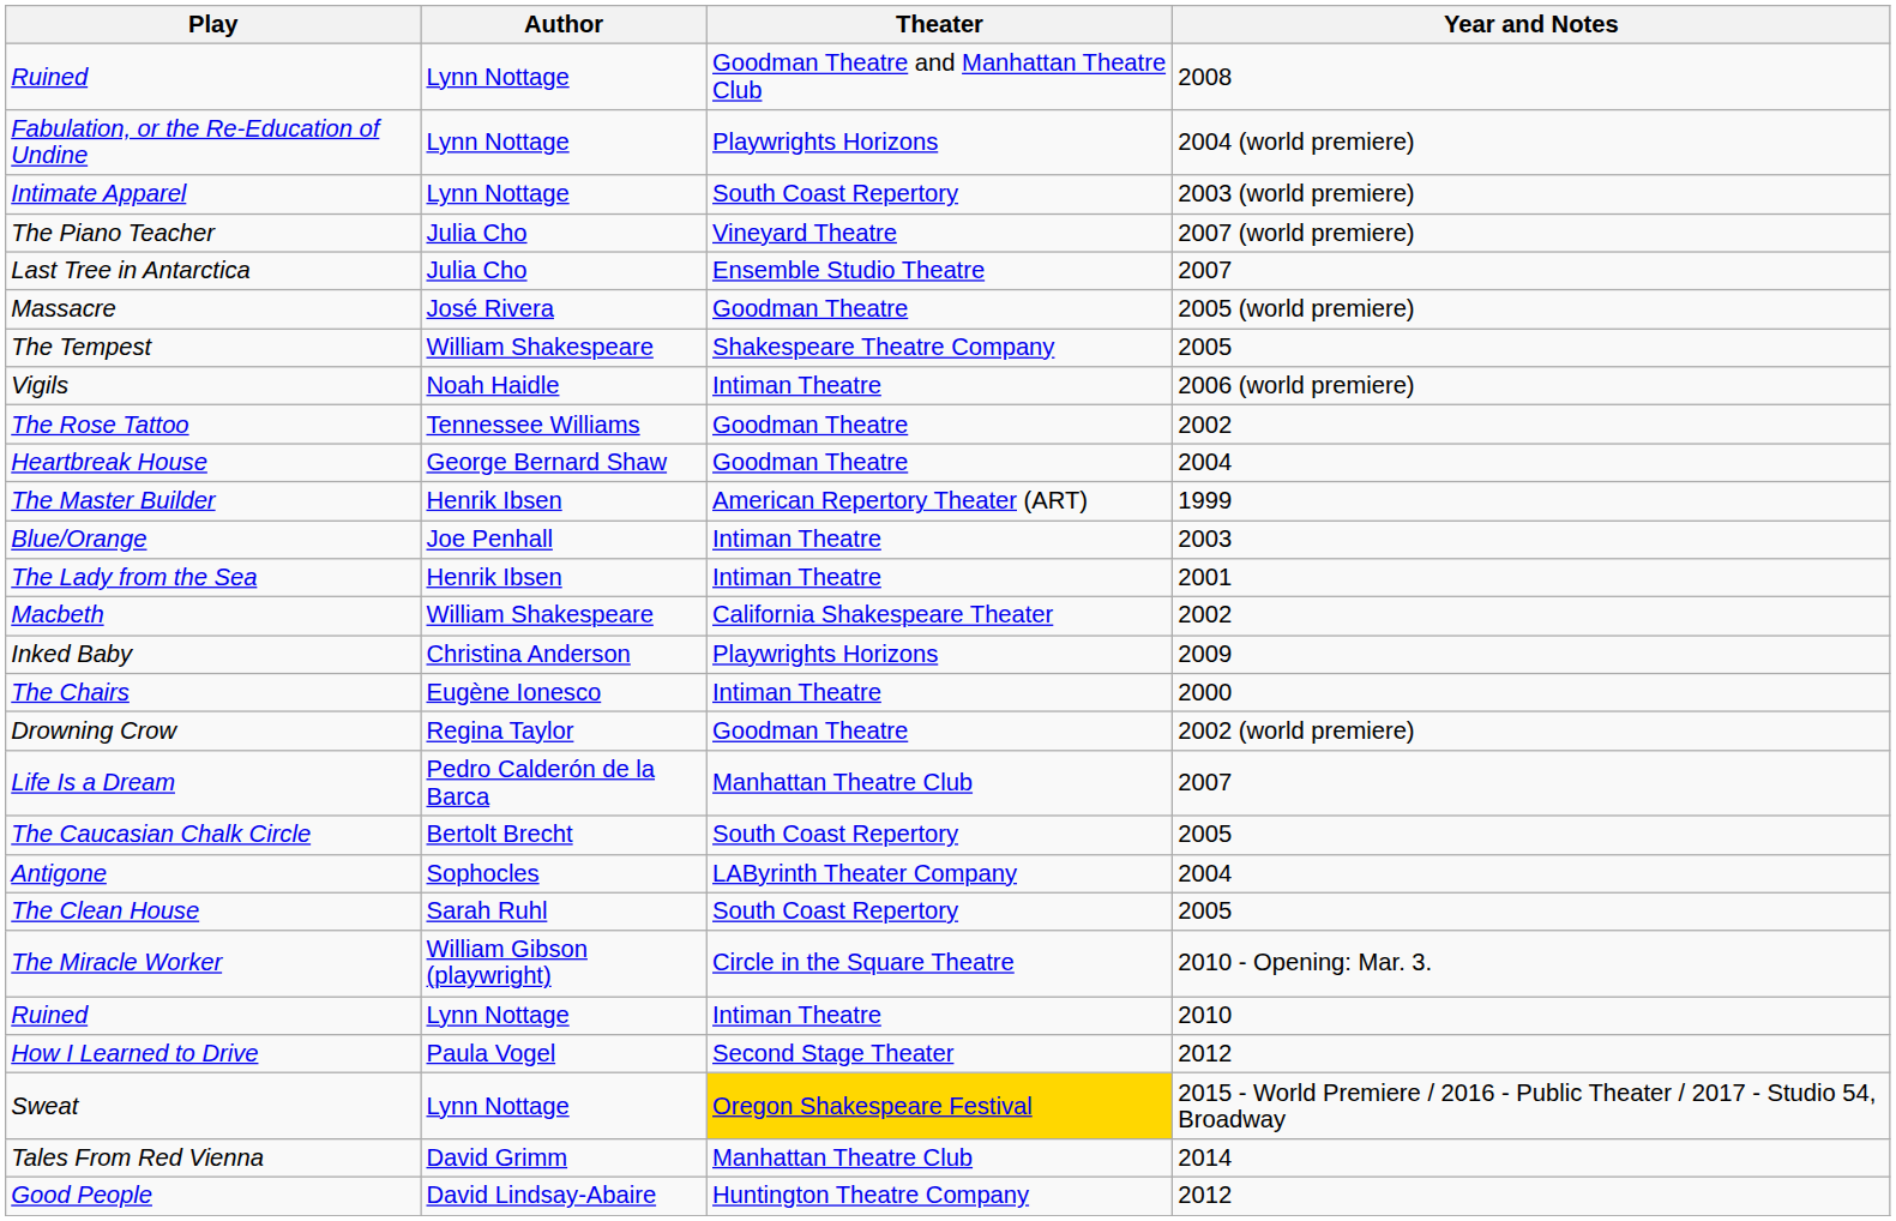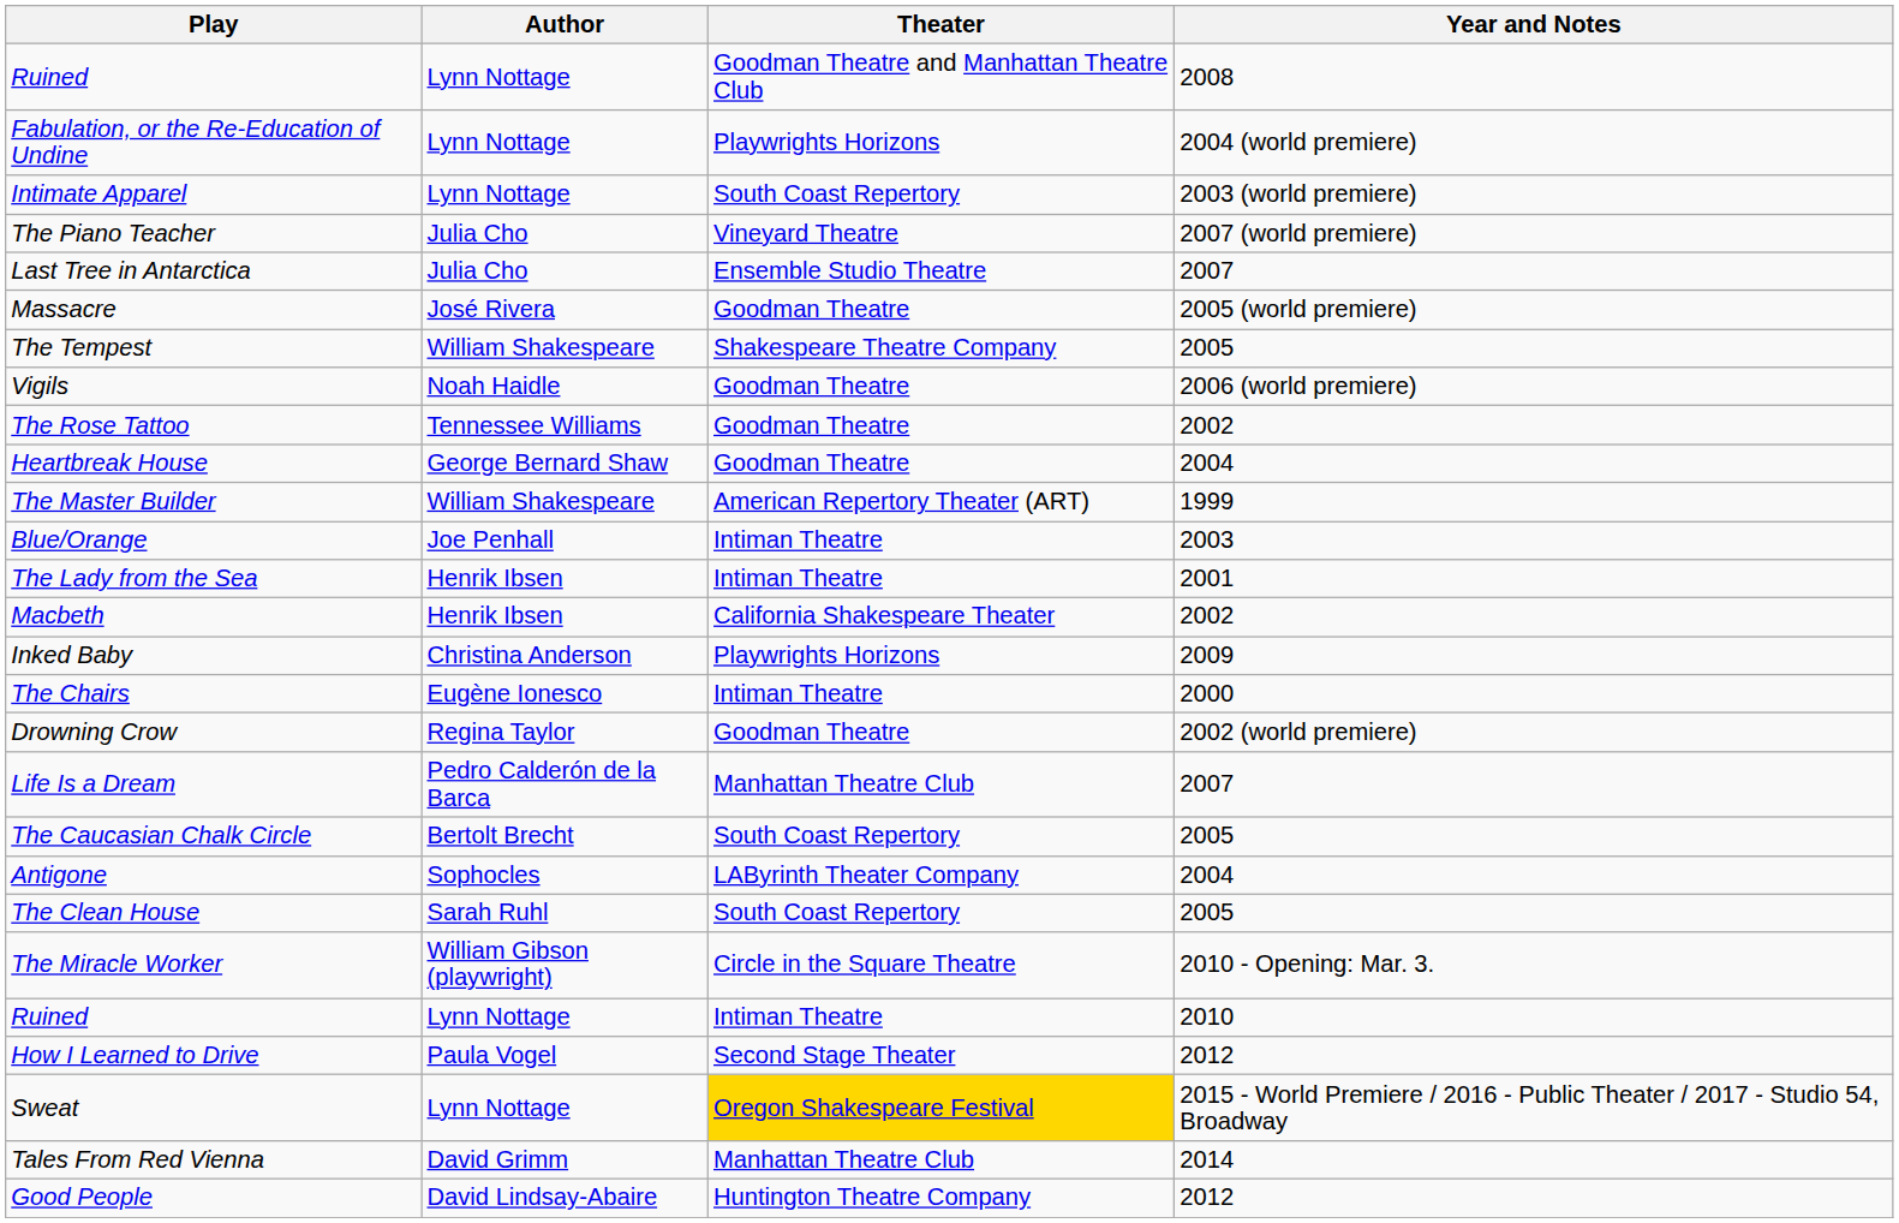Vigils | Theater: Intiman Theatre -> Goodman Theatre
The Master Builder | Author: Henrik Ibsen -> William Shakespeare
Macbeth | Author: William Shakespeare -> Henrik Ibsen
